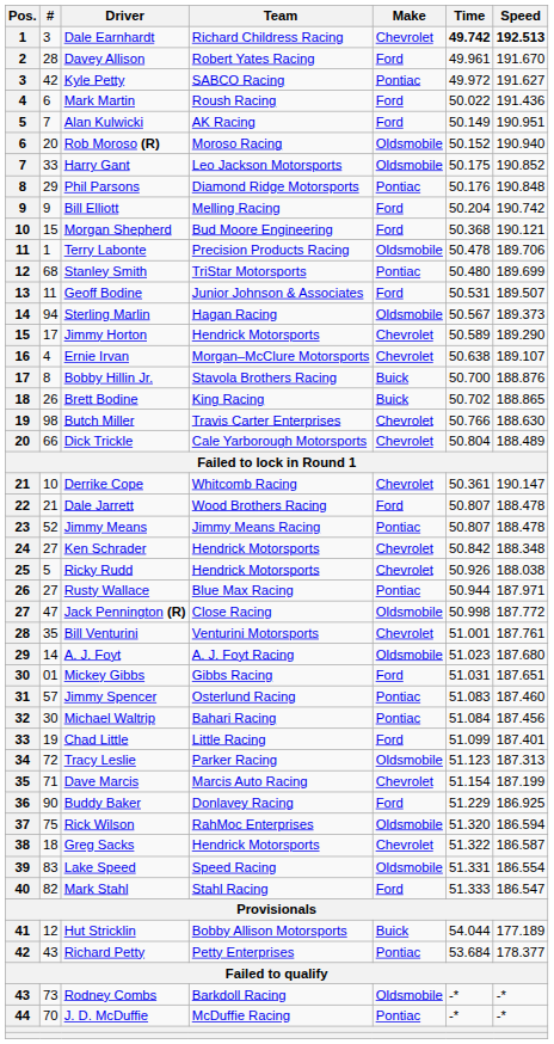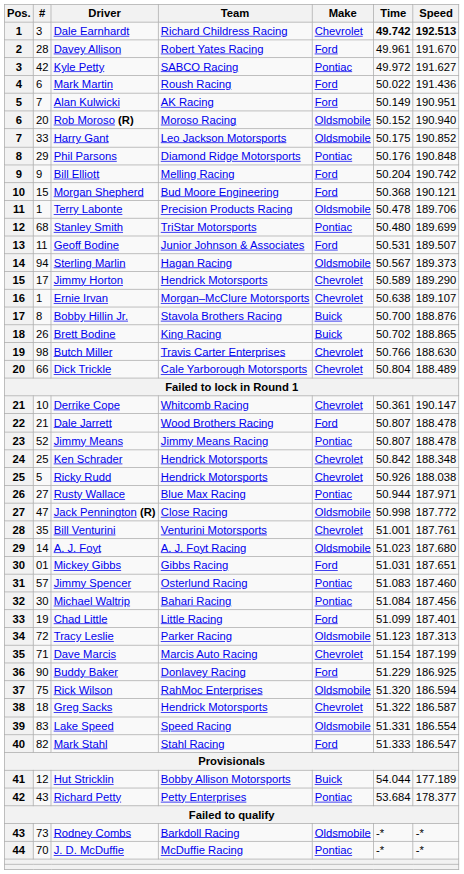Ernie Irvan | #: 4 -> 1
Ken Schrader | #: 27 -> 25
